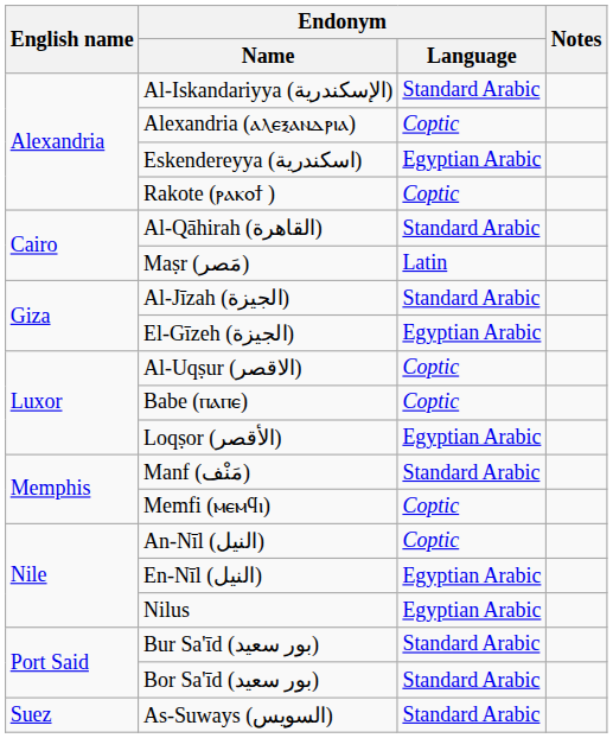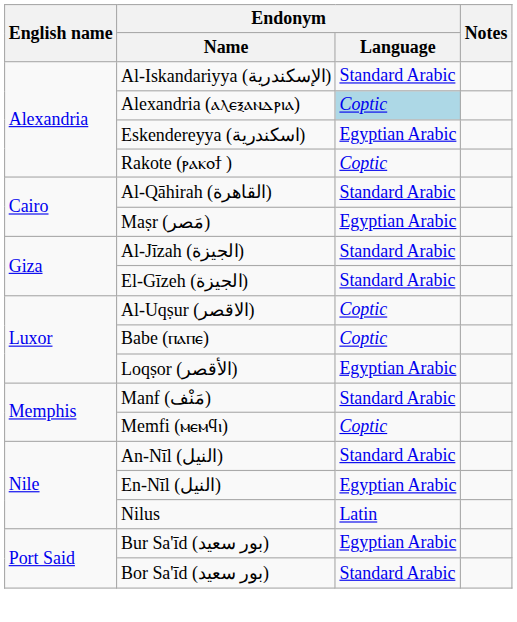Alexandria (ⲁⲗⲉⲝⲁⲛⲇⲣⲓⲁ) | Endonym / Language: no background -> lightblue background
Maṣr (مَصر) | Endonym / Language: Latin -> Egyptian Arabic
El-Gīzeh (الجيزة) | Endonym / Language: Egyptian Arabic -> Standard Arabic
An-Nīl (النيل) | Endonym / Language: Coptic -> Standard Arabic
Nilus | Endonym / Language: Egyptian Arabic -> Latin
Bur Sa'īd (بور سعيد) | Endonym / Language: Standard Arabic -> Egyptian Arabic
- row: Suez | As-Suways (السويس) | Standard Arabic
